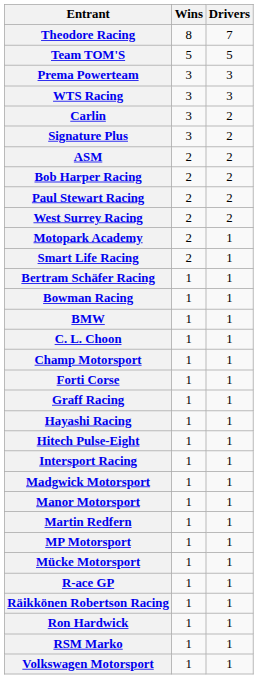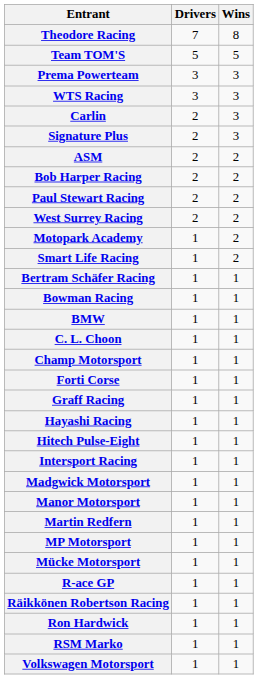columns swapped: Wins <-> Drivers
